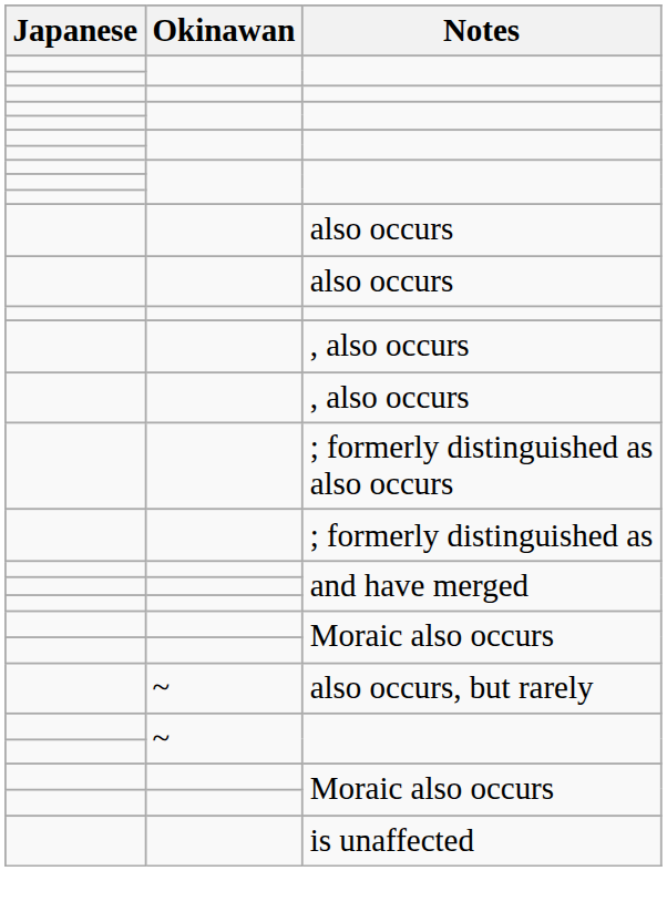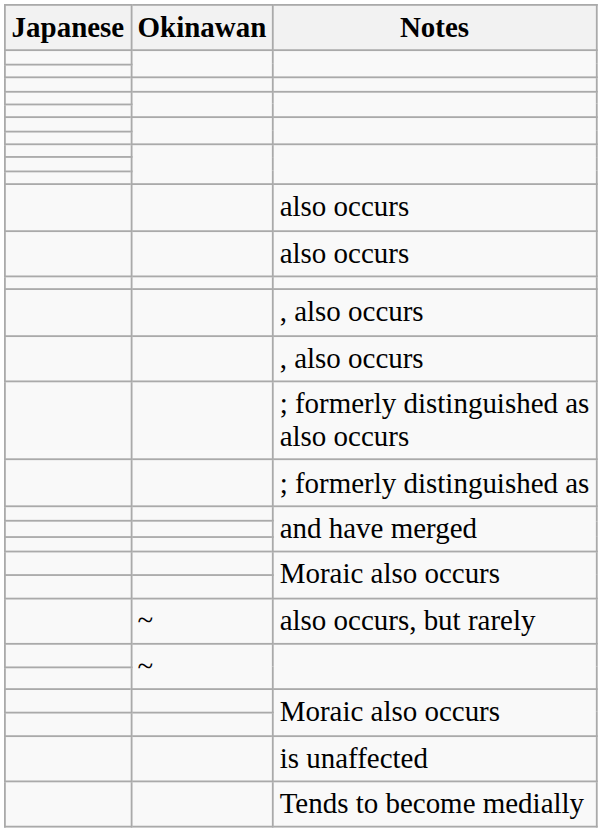+ row: Tends to become medially
